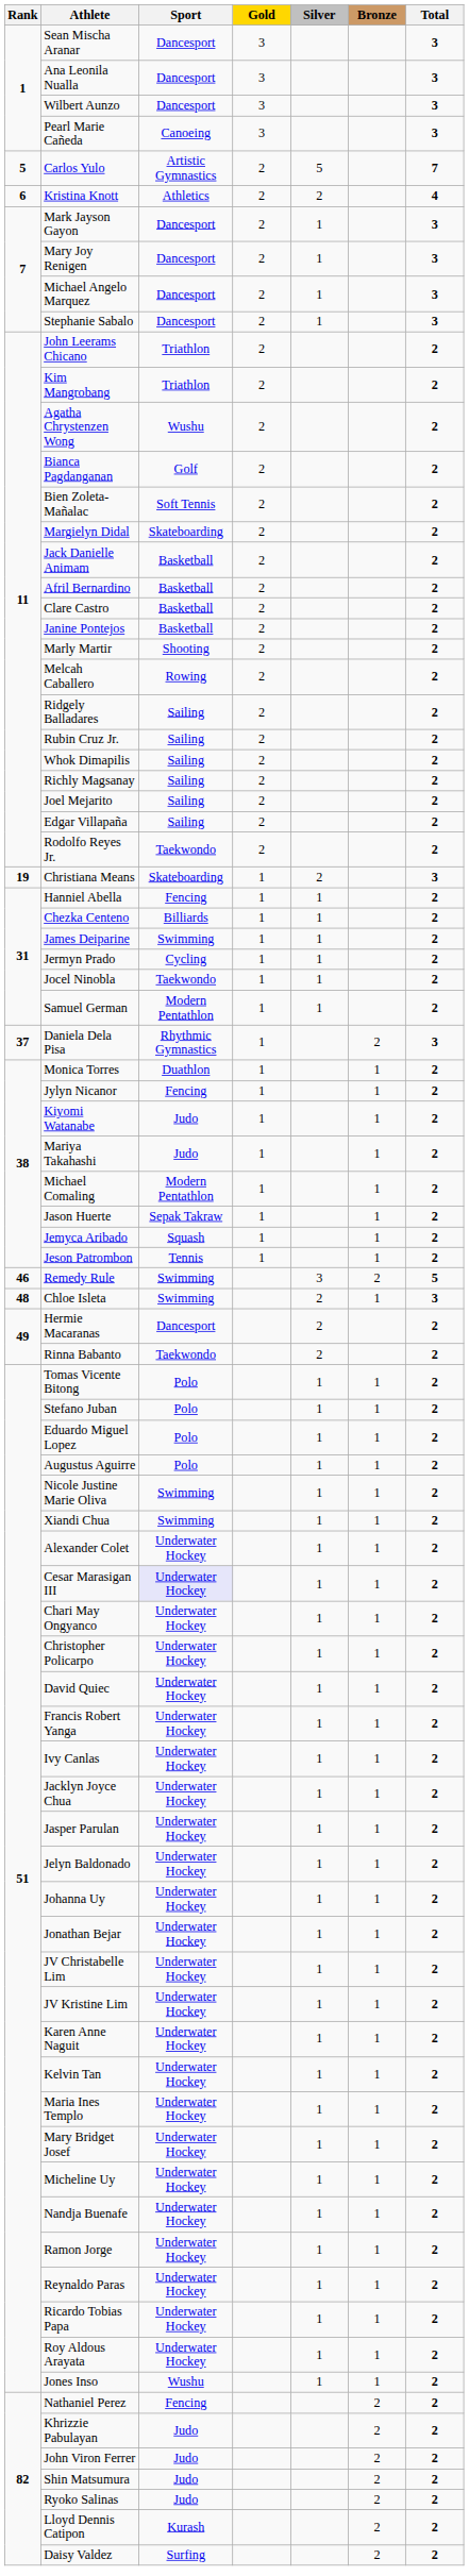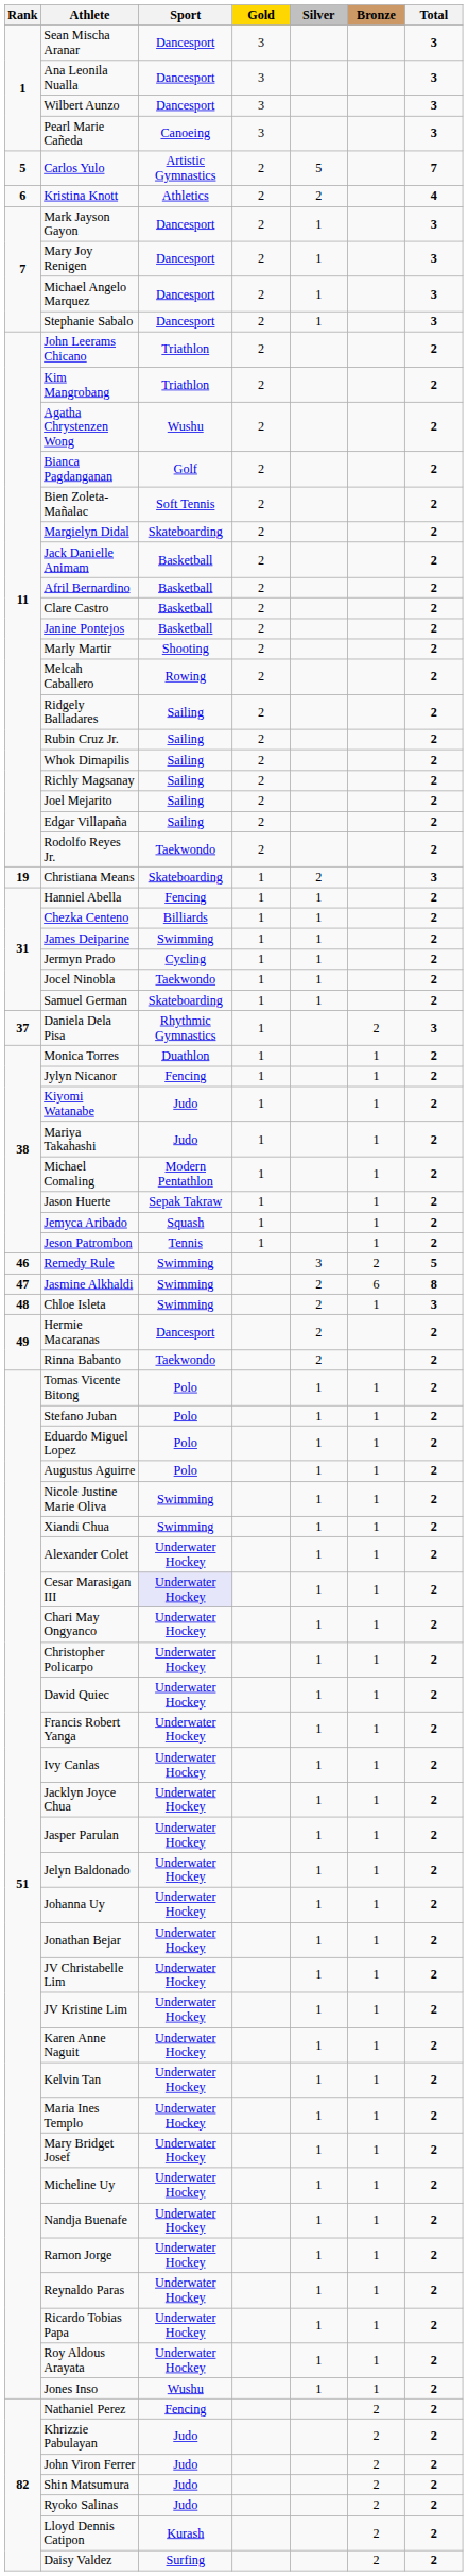Samuel German | Sport: Modern Pentathlon -> Skateboarding
+ row: 47 | Jasmine Alkhaldi | Swimming | 2 | 6 | 8
